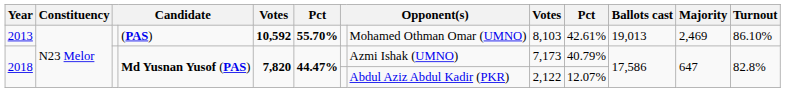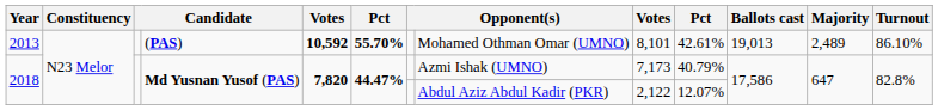2013 | column 9: 8,103 -> 8,101
2013 | Majority: 2,469 -> 2,489
